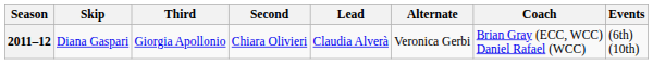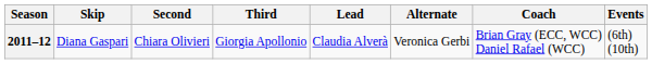columns swapped: Third <-> Second
